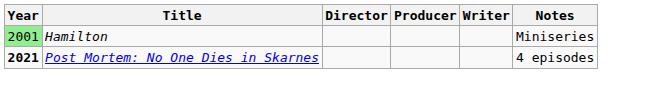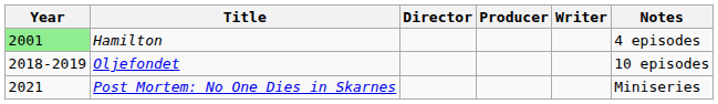Hamilton | Notes: Miniseries -> 4 episodes
+ row: 2018-2019 | Oljefondet | 10 episodes
Post Mortem: No One Dies in Skarnes | Year: bold -> normal
Post Mortem: No One Dies in Skarnes | Notes: 4 episodes -> Miniseries
